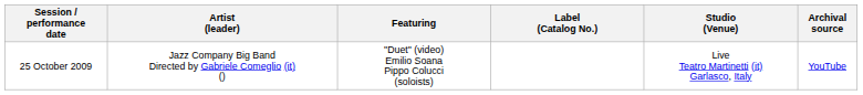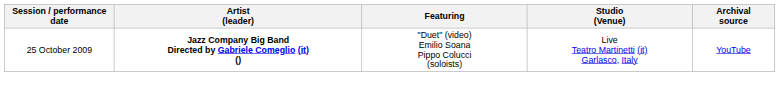- column: Label (Catalog No.)
25 October 2009 | Artist (leader): normal -> bold
